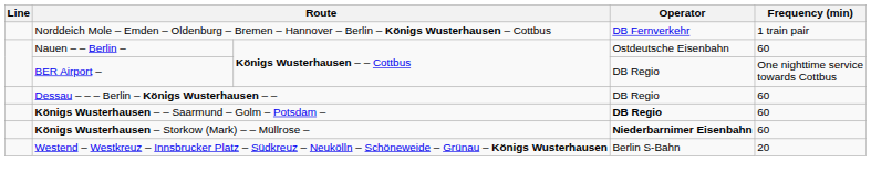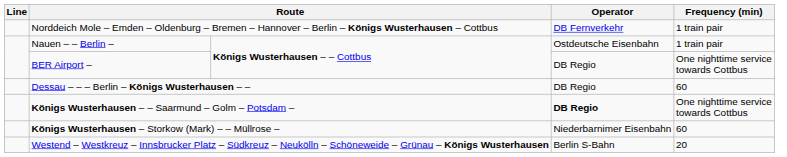Nauen – – Berlin – | Frequency (min): 60 -> 1 train pair
Königs Wusterhausen – – Saarmund – Golm – Potsdam – | Frequency (min): 60 -> One nighttime service towards Cottbus
Königs Wusterhausen – Storkow (Mark) – – Müllrose – | Operator: bold -> normal
